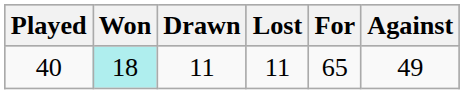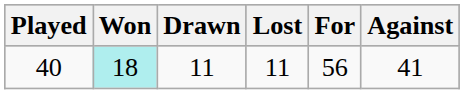40 | For: 65 -> 56
40 | Against: 49 -> 41
